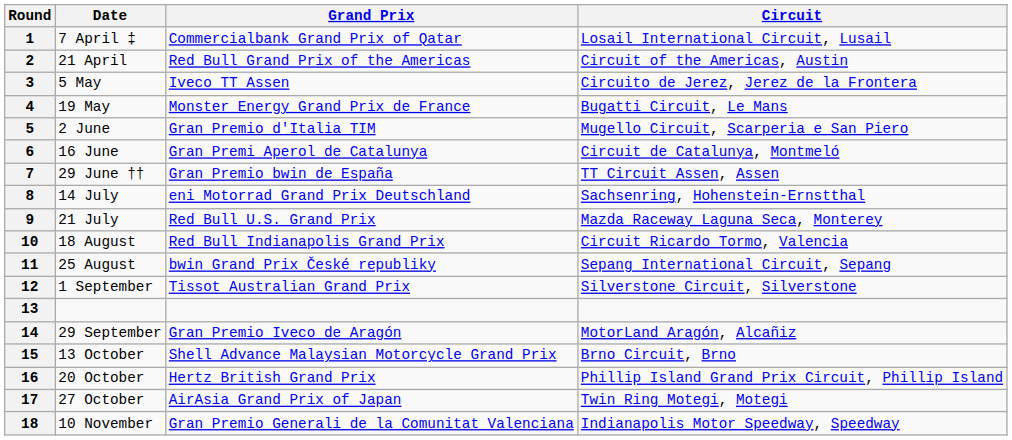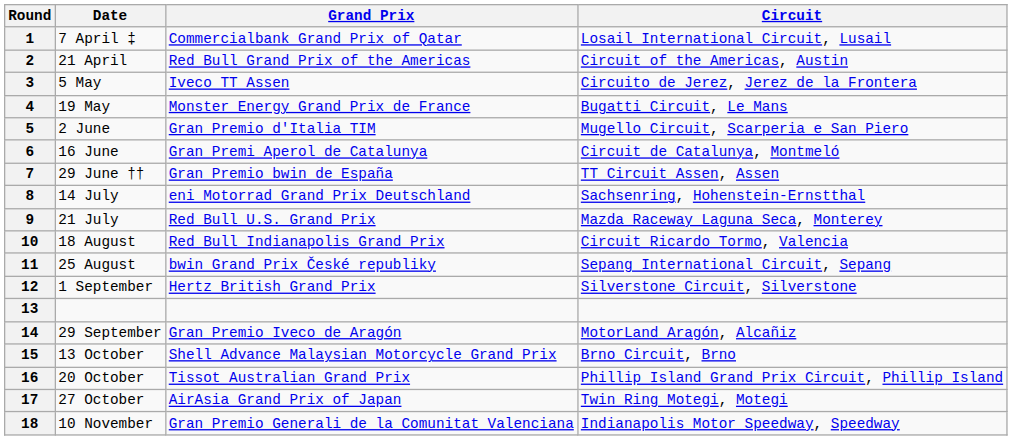12 | Grand Prix: Tissot Australian Grand Prix -> Hertz British Grand Prix
16 | Grand Prix: Hertz British Grand Prix -> Tissot Australian Grand Prix
